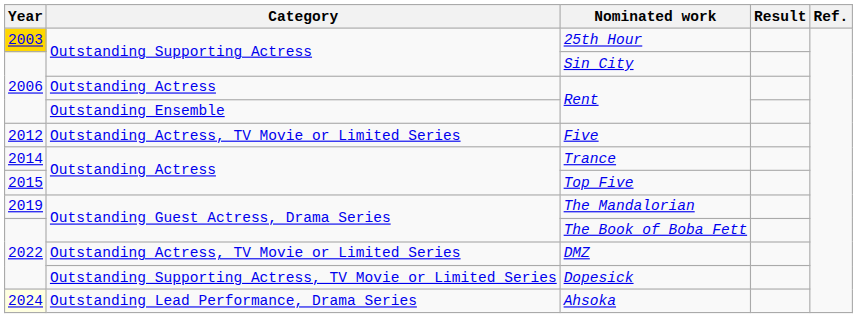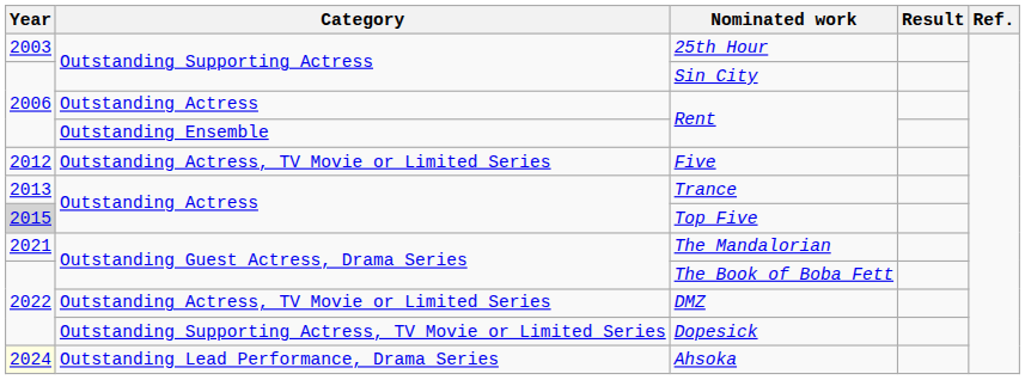25th Hour | Year: gold background -> no background
Trance | Year: 2014 -> 2013
Top Five | Year: no background -> lightgrey background
The Mandalorian | Year: 2019 -> 2021
